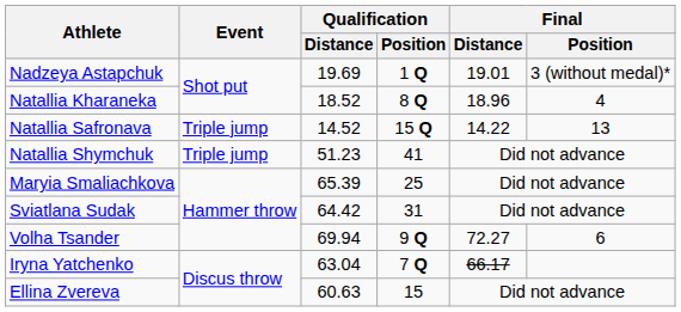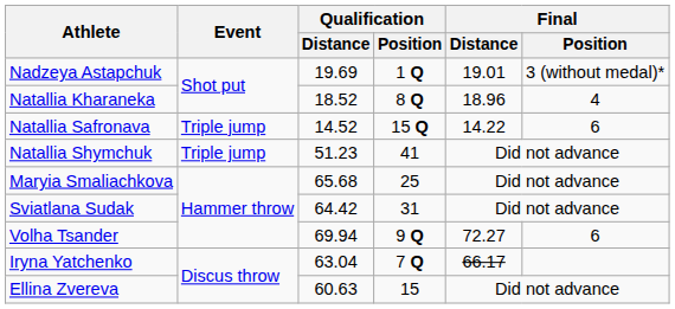Natallia Safronava | Final / Position: 13 -> 6
Maryia Smaliachkova | Qualification / Distance: 65.39 -> 65.68
